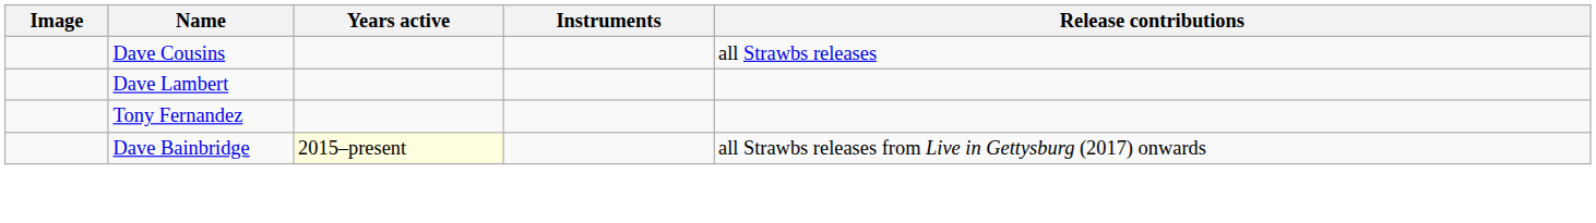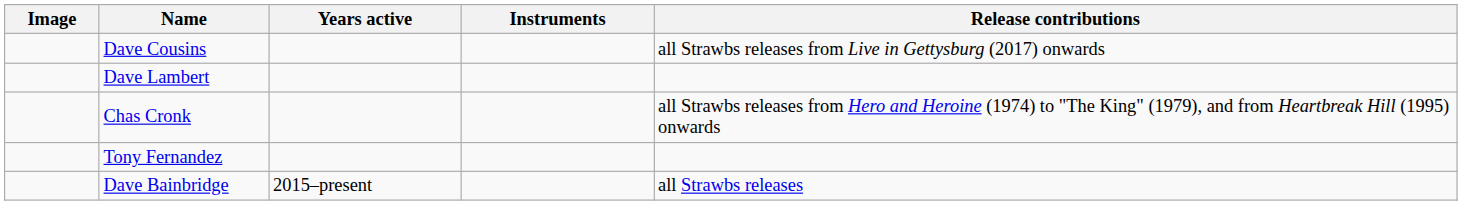Dave Cousins | Release contributions: all Strawbs releases -> all Strawbs releases from Live in Gettysburg (2017) onwards
+ row: Chas Cronk | all Strawbs releases from Hero and Heroine (1974) to "The King" (1979), and from Heartbreak Hill (1995) onwards
Dave Bainbridge | Years active: lightyellow background -> no background
Dave Bainbridge | Release contributions: all Strawbs releases from Live in Gettysburg (2017) onwards -> all Strawbs releases
